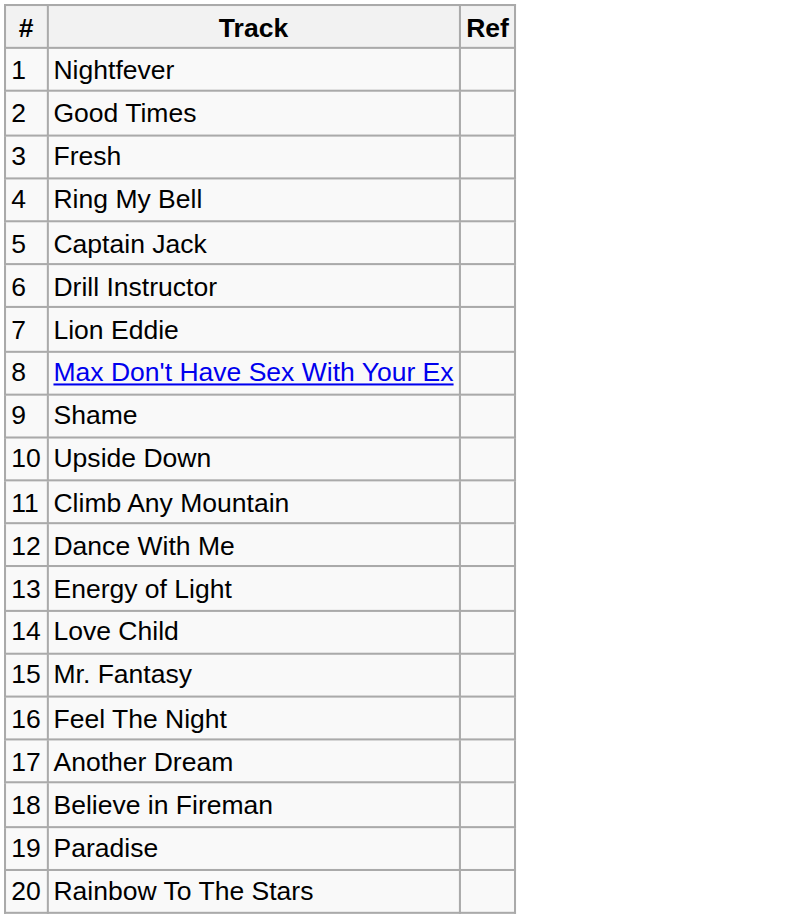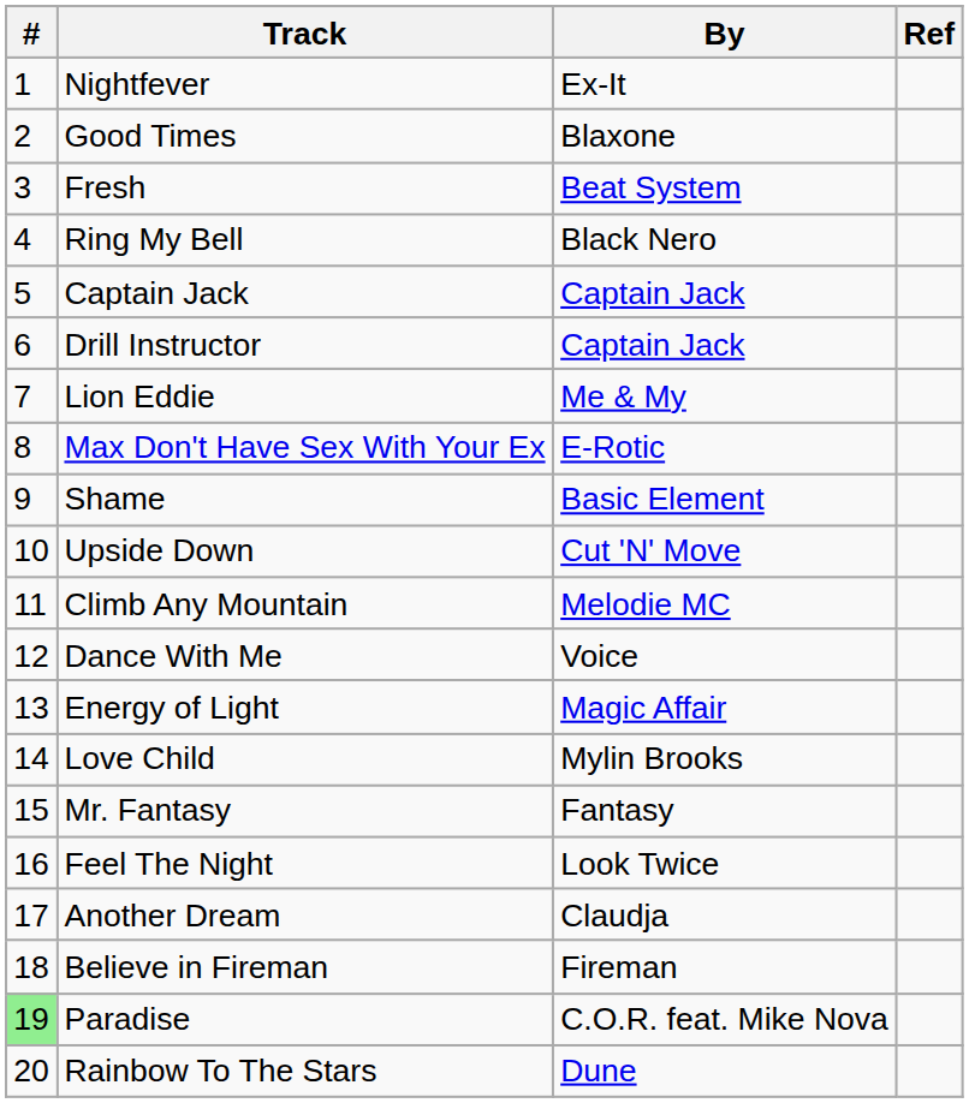+ column: By | Ex-It | Blaxone | Beat System | Black Nero | Captain Jack | Captain Jack | Me & My | E-Rotic | Basic Element | Cut 'N' Move | Melodie MC | Voice | Magic Affair | Mylin Brooks | Fantasy | Look Twice | Claudja | Fireman | C.O.R. feat. Mike Nova | Dune
Paradise | #: no background -> lightgreen background
